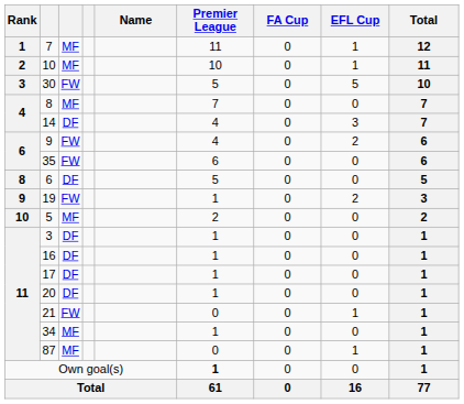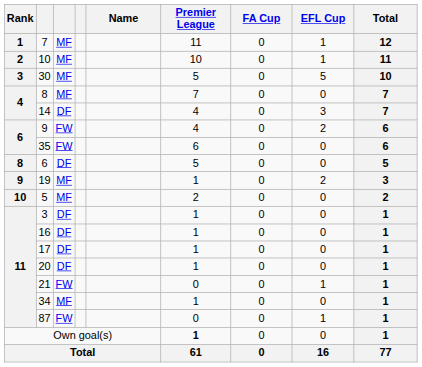30 | column 3: FW -> MF
19 | column 3: FW -> MF
87 | column 3: MF -> FW
